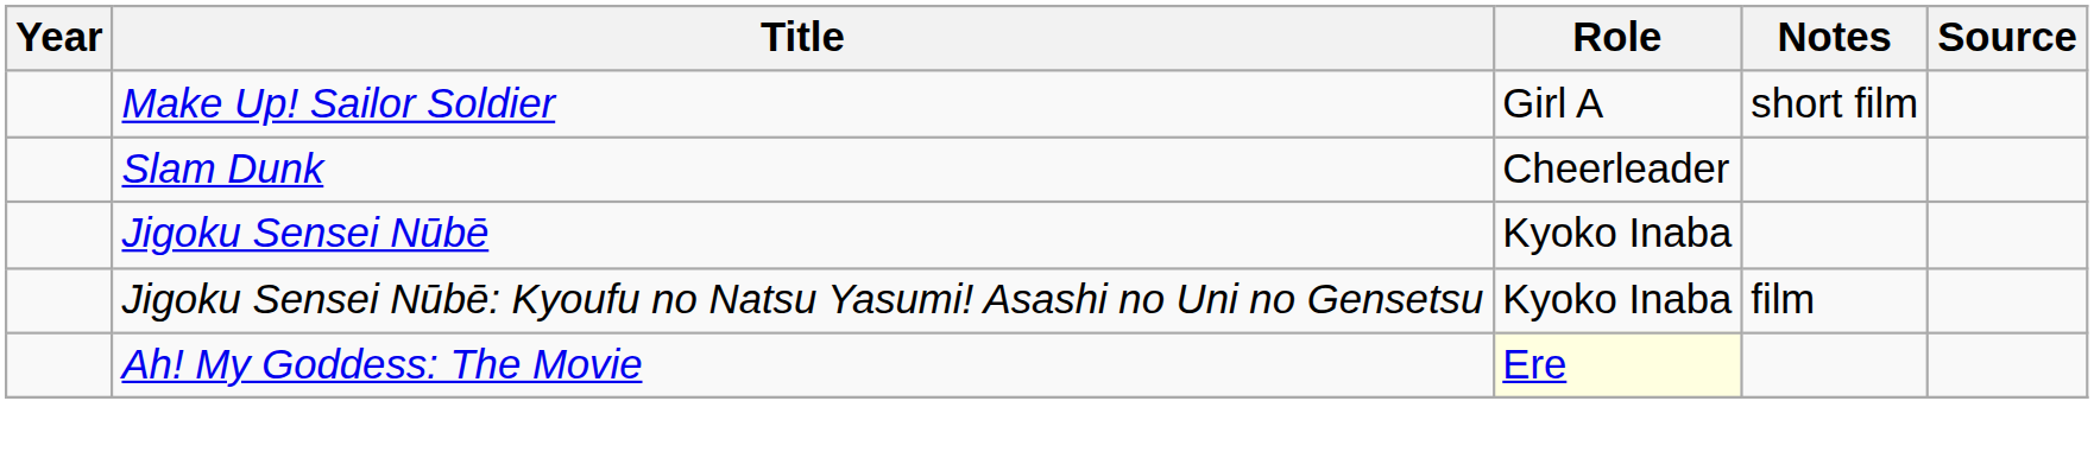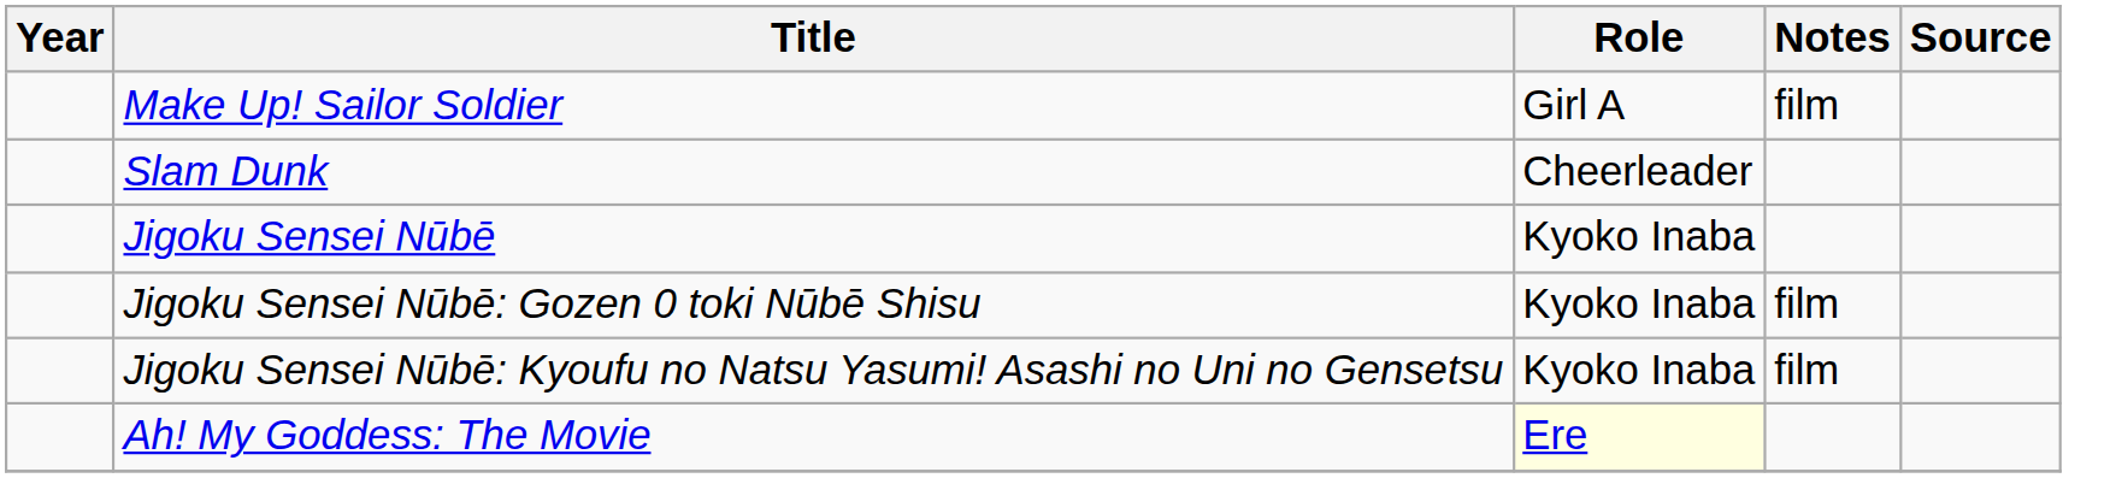Make Up! Sailor Soldier | Notes: short film -> film
+ row: Jigoku Sensei Nūbē: Gozen 0 toki Nūbē Shisu | Kyoko Inaba | film
